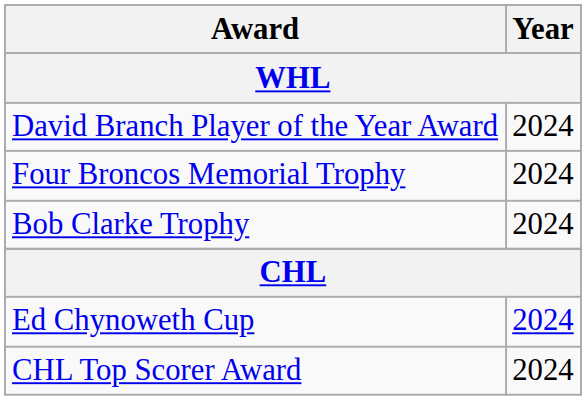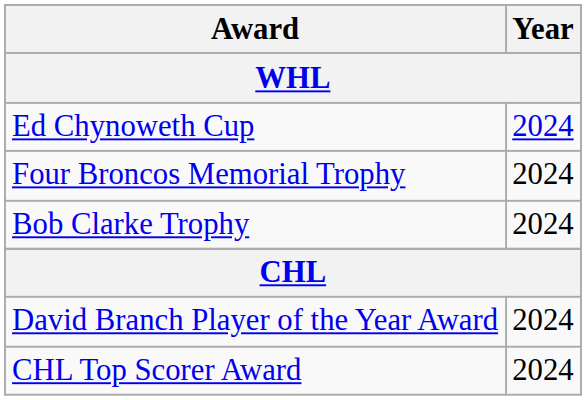rows swapped: Ed Chynoweth Cup <-> David Branch Player of the Year Award
